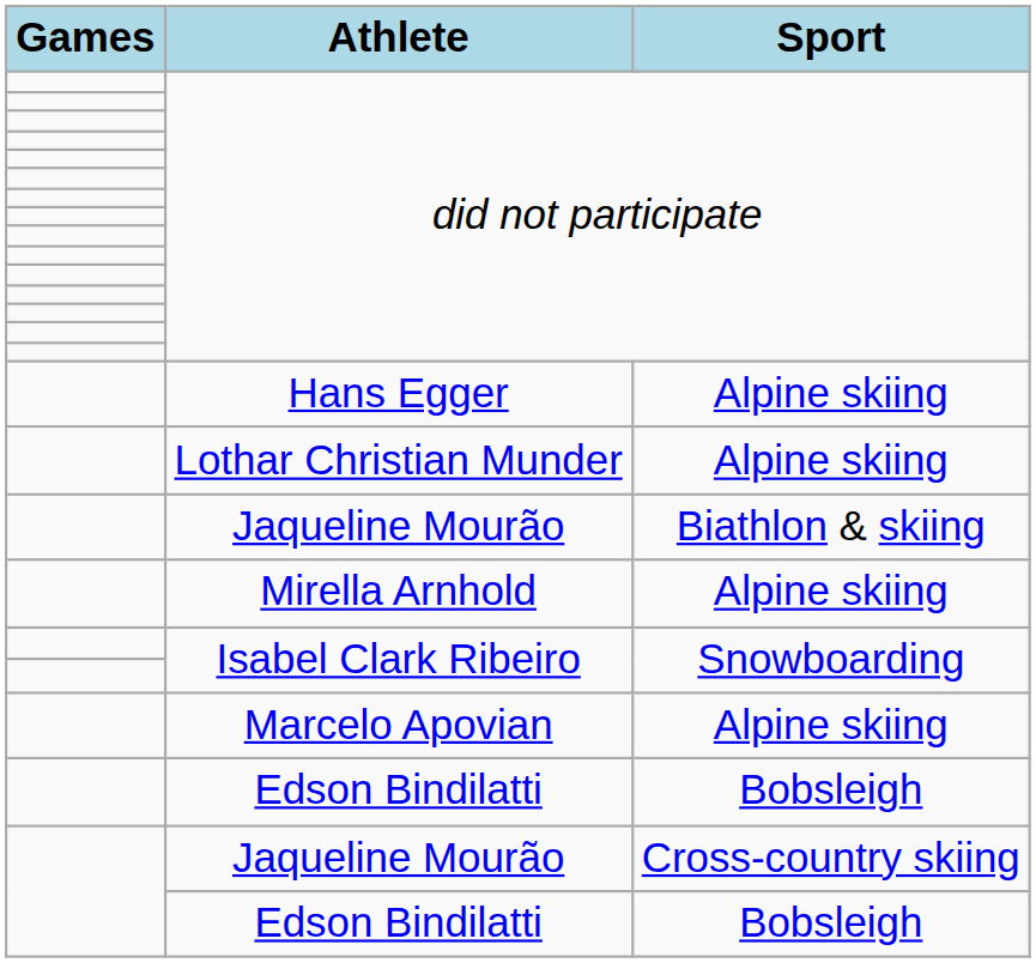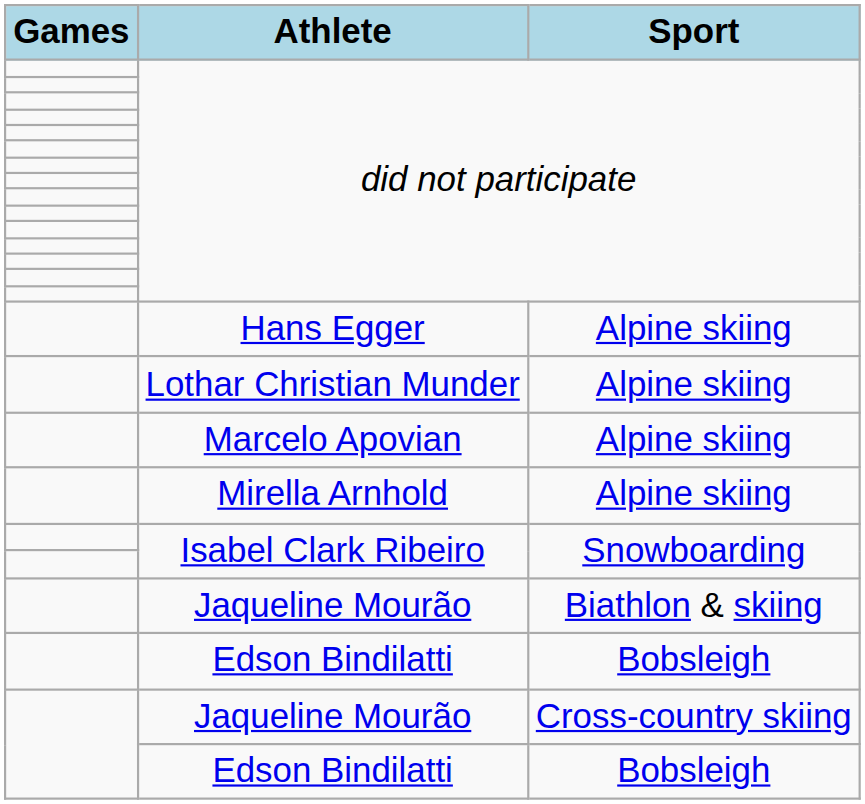rows swapped: Marcelo Apovian <-> Jaqueline Mourão / Biathlon & skiing
